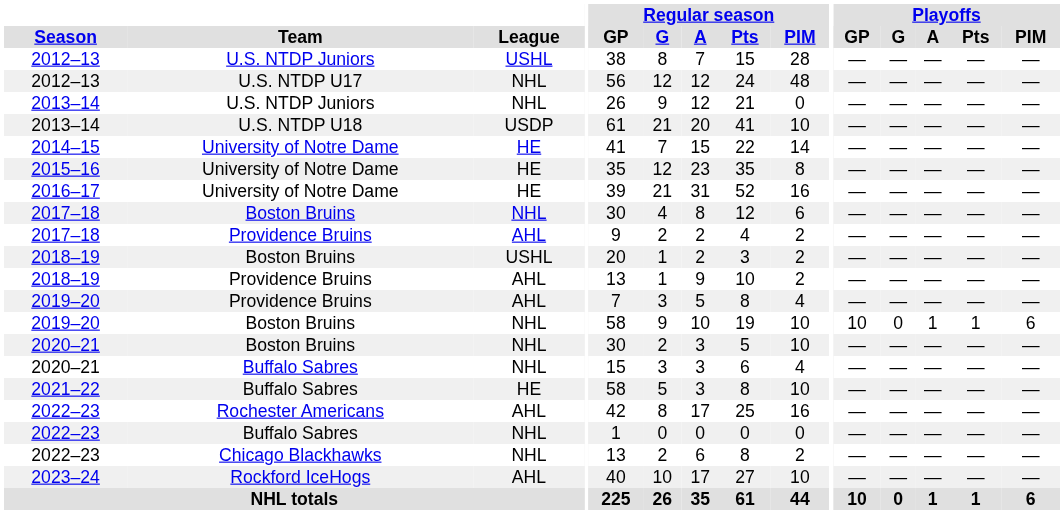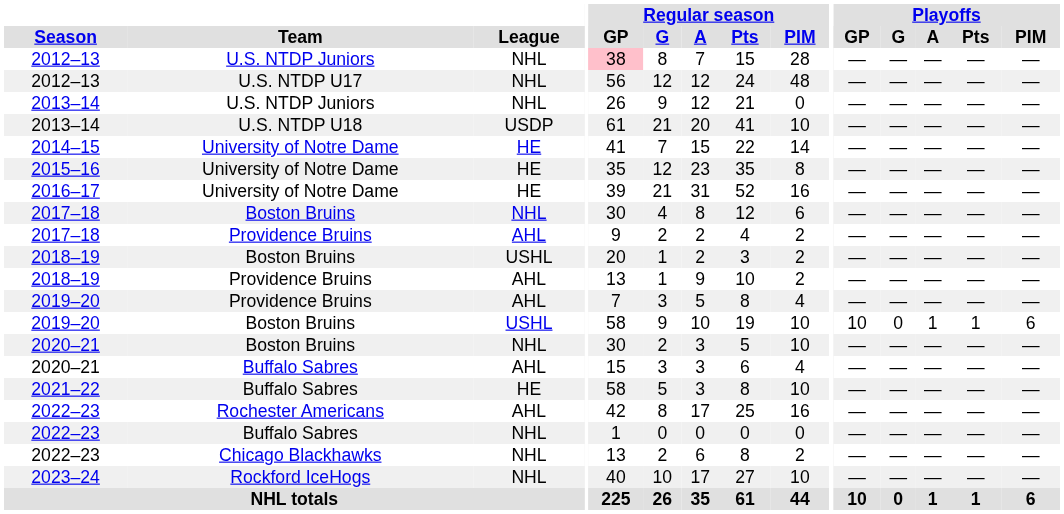2012–13 / U.S. NTDP Juniors | League: USHL -> NHL
2012–13 / U.S. NTDP Juniors | Regular season / GP: no background -> pink background
2019–20 / Boston Bruins | League: NHL -> USHL
2020–21 / Buffalo Sabres | League: NHL -> AHL
2023–24 | League: AHL -> NHL
